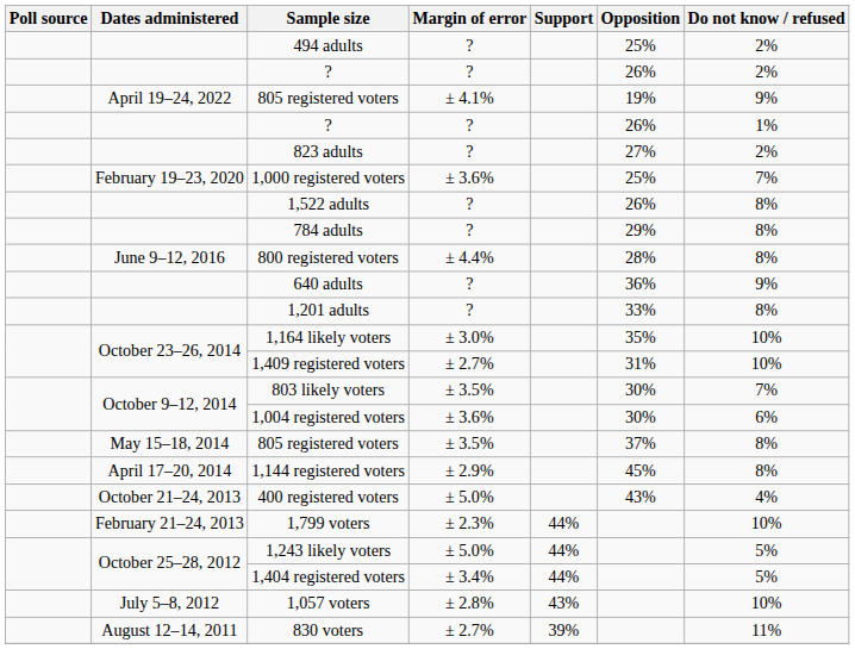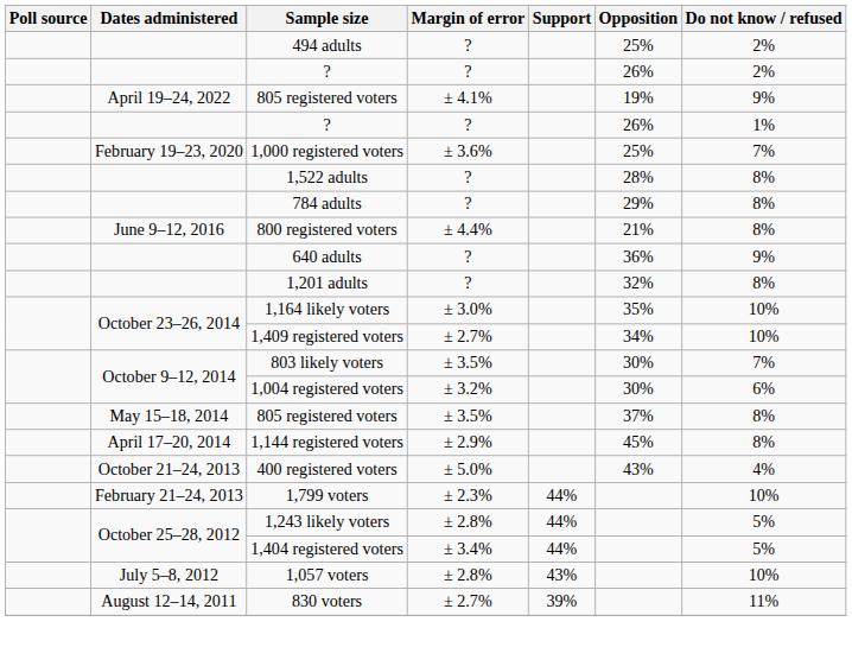- row: 823 adults | ? | 27% | 2%
1,522 adults | Opposition: 26% -> 28%
800 registered voters | Opposition: 28% -> 21%
1,201 adults | Opposition: 33% -> 32%
1,409 registered voters | Opposition: 31% -> 34%
1,004 registered voters | Margin of error: ± 3.6% -> ± 3.2%
1,243 likely voters | Margin of error: ± 5.0% -> ± 2.8%
